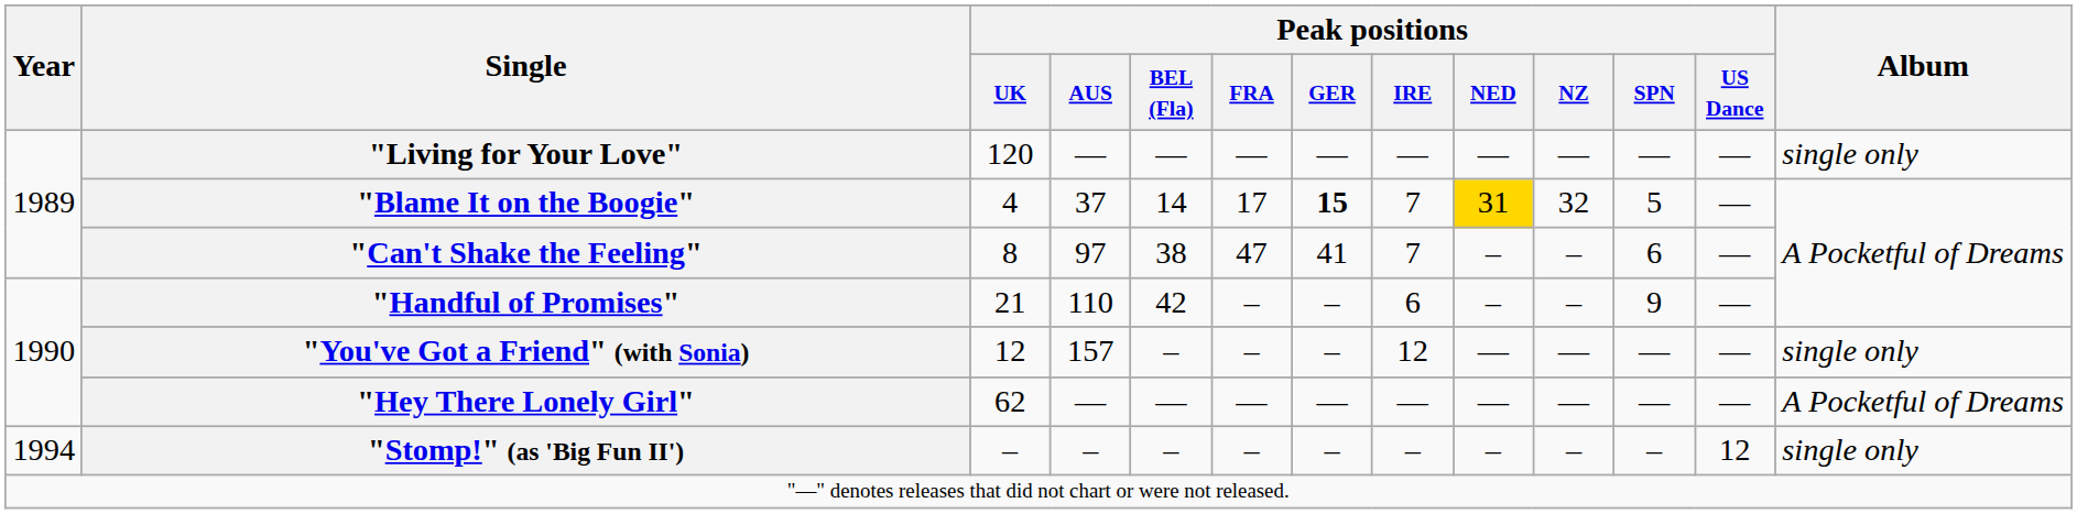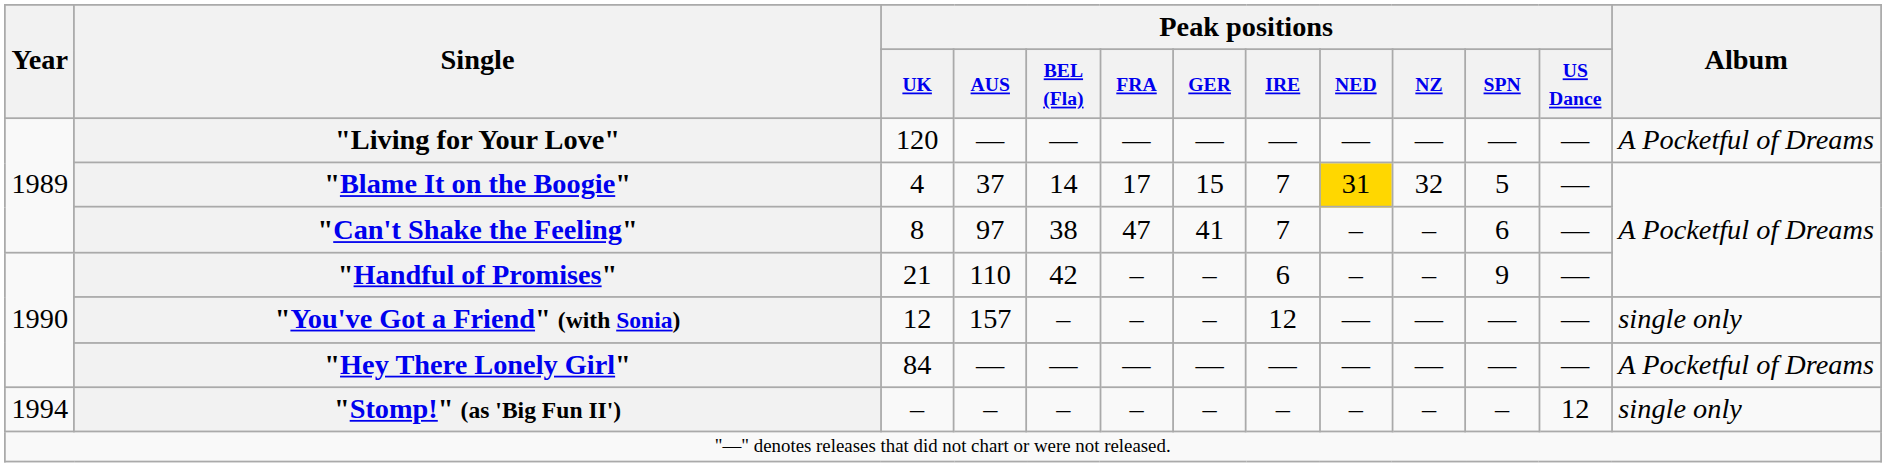"Living for Your Love" | Album: single only -> A Pocketful of Dreams
"Blame It on the Boogie" | Peak positions / GER: bold -> normal
"Hey There Lonely Girl" | Peak positions / UK: 62 -> 84
